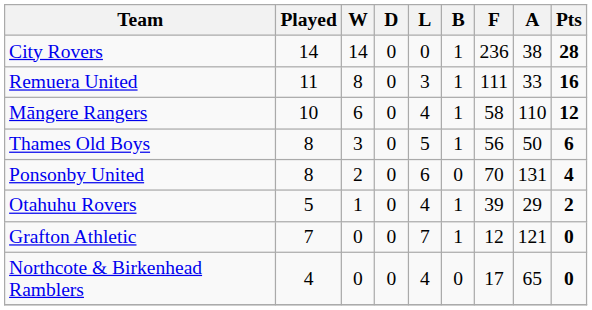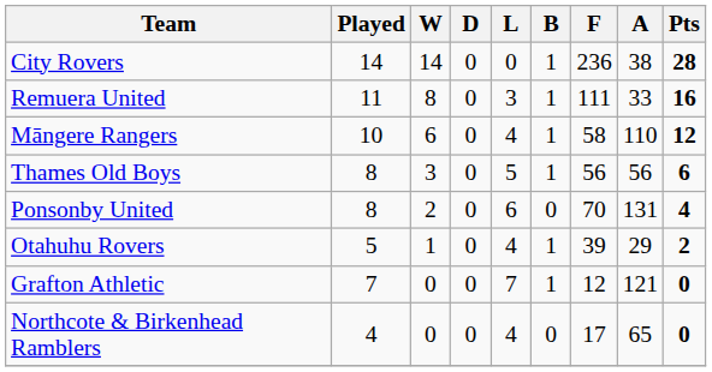Thames Old Boys | A: 50 -> 56
